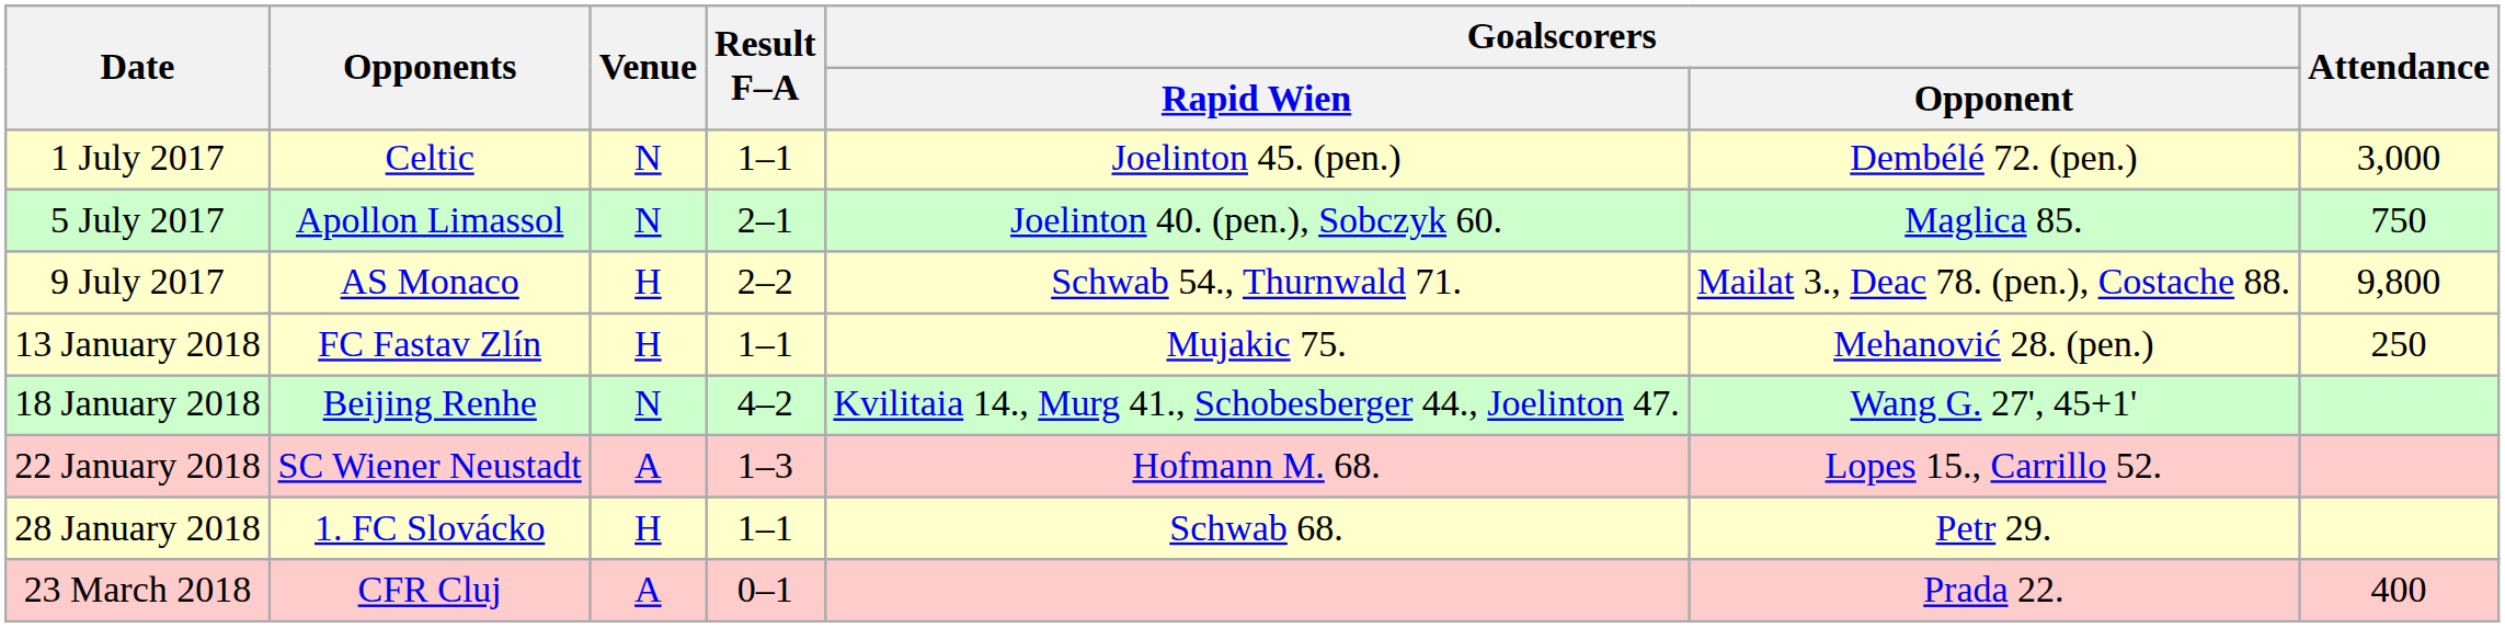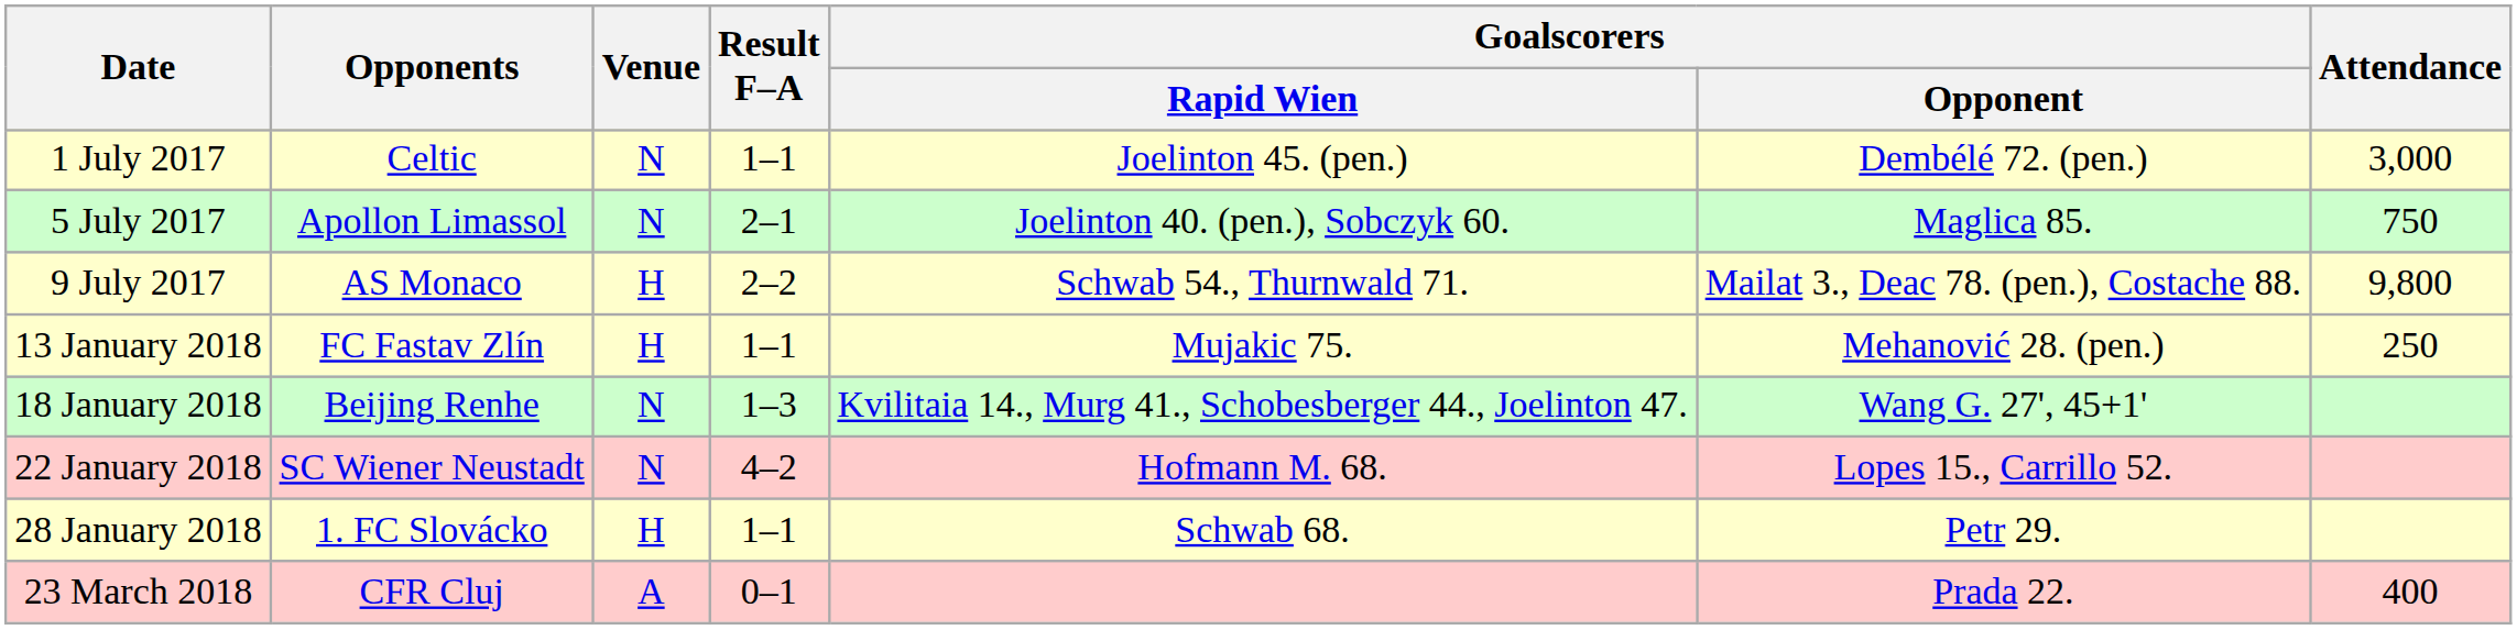18 January 2018 | Result F–A: 4–2 -> 1–3
22 January 2018 | Venue: A -> N
22 January 2018 | Result F–A: 1–3 -> 4–2
